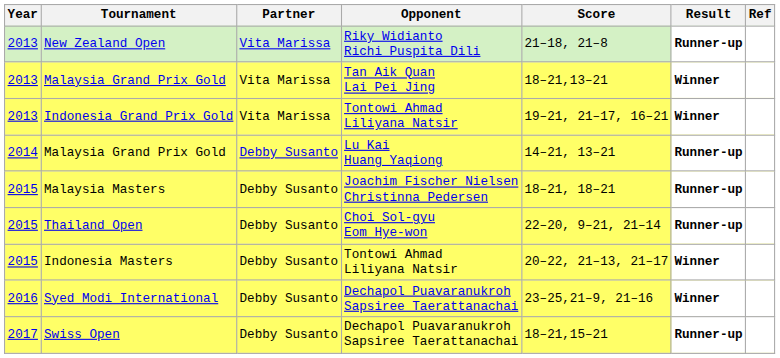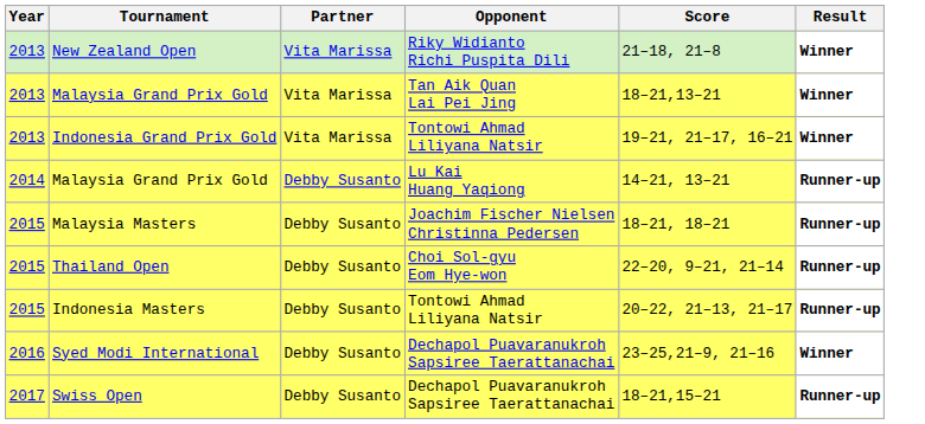- column: Ref
New Zealand Open | Result: Runner-up -> Winner
Indonesia Masters | Result: Winner -> Runner-up
